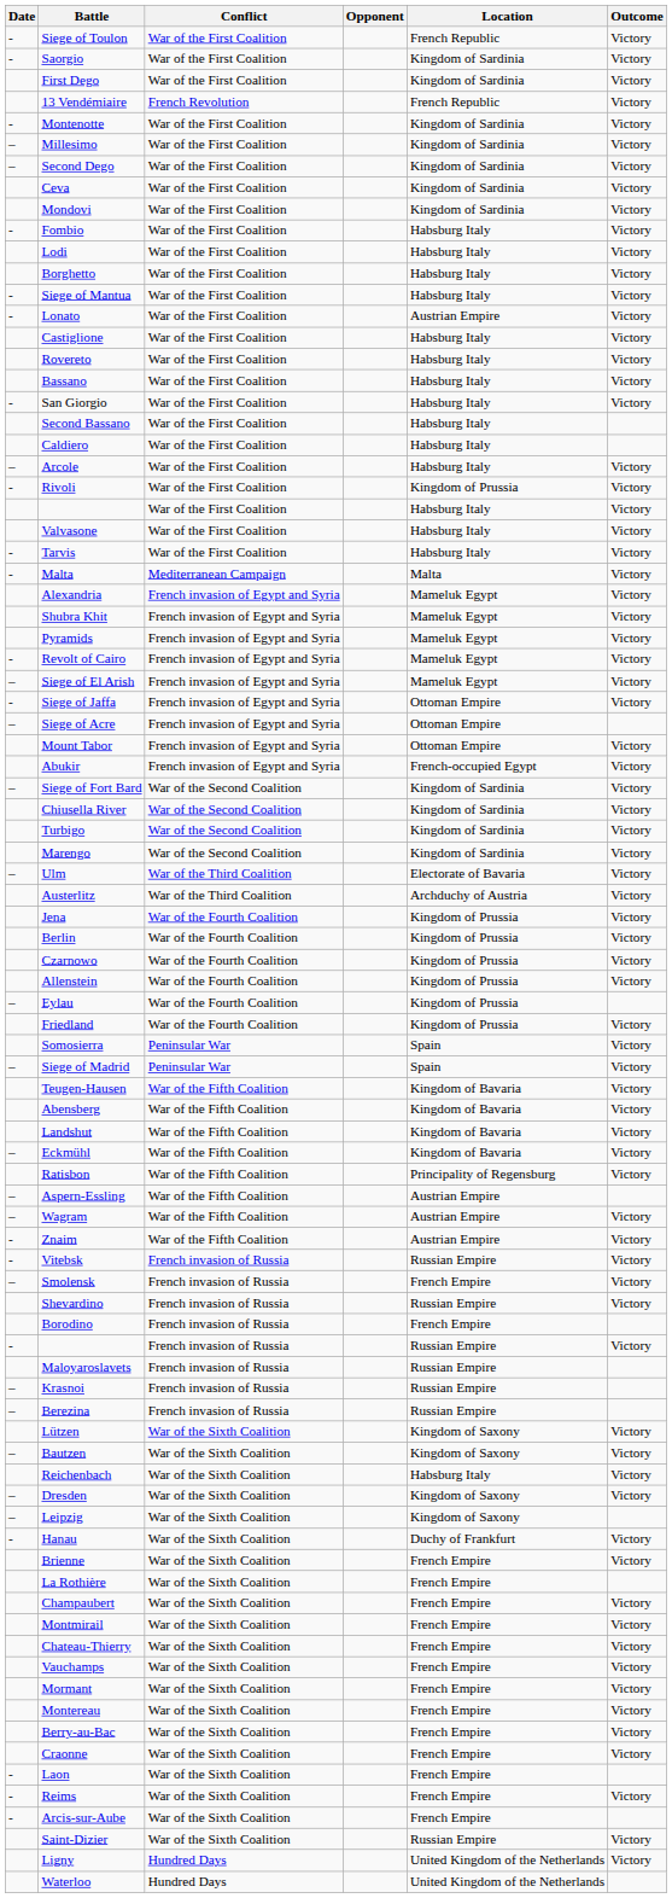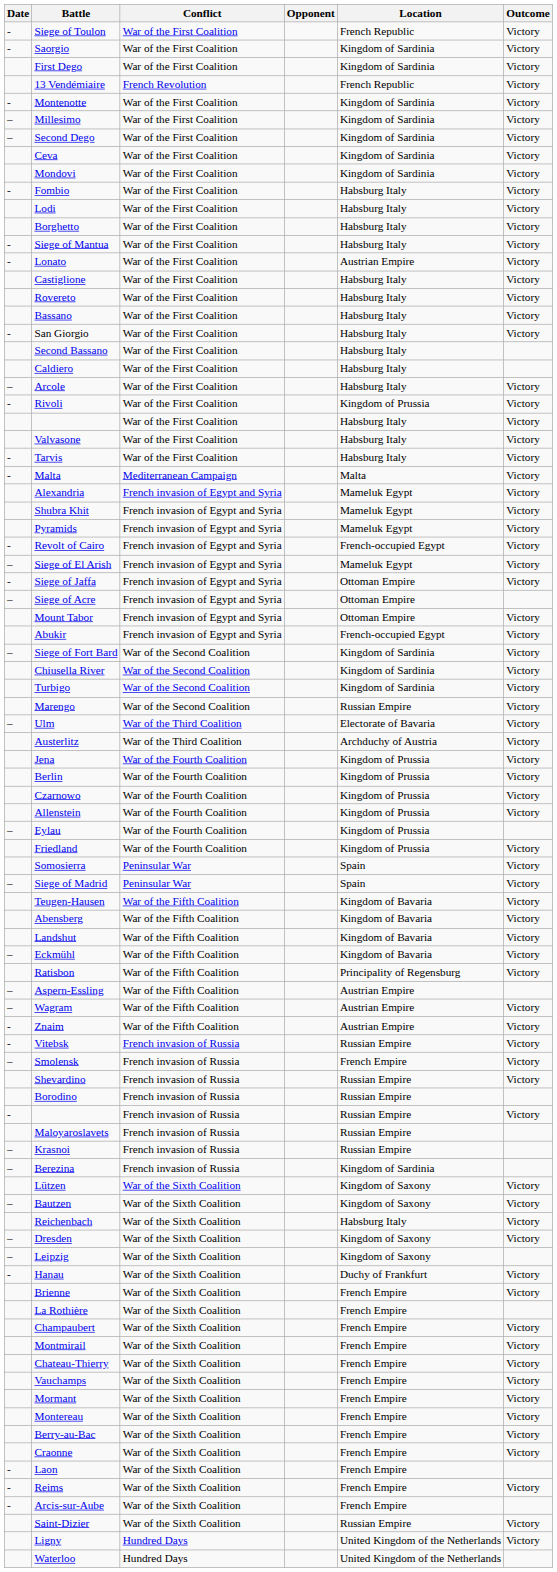Revolt of Cairo | Location: Mameluk Egypt -> French-occupied Egypt
Marengo | Location: Kingdom of Sardinia -> Russian Empire
Borodino | Location: French Empire -> Russian Empire
Berezina | Location: Russian Empire -> Kingdom of Sardinia
